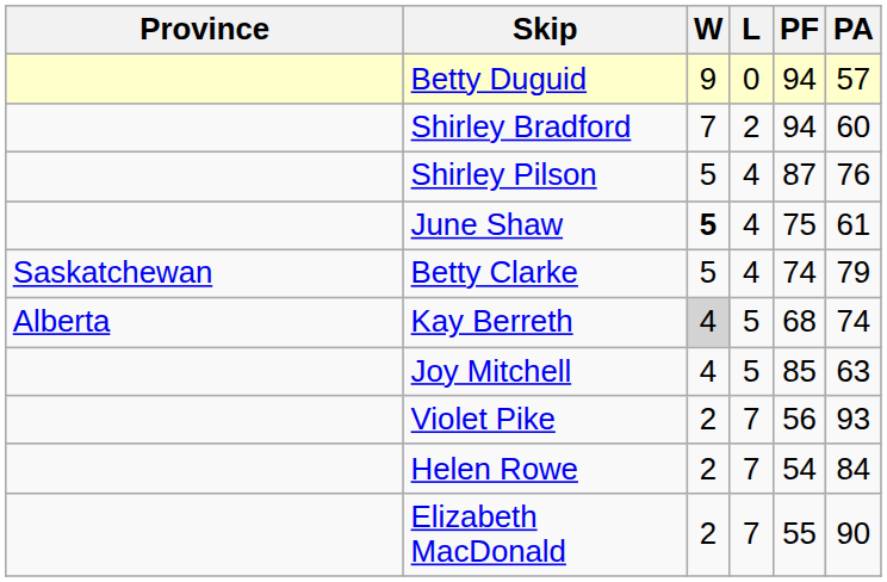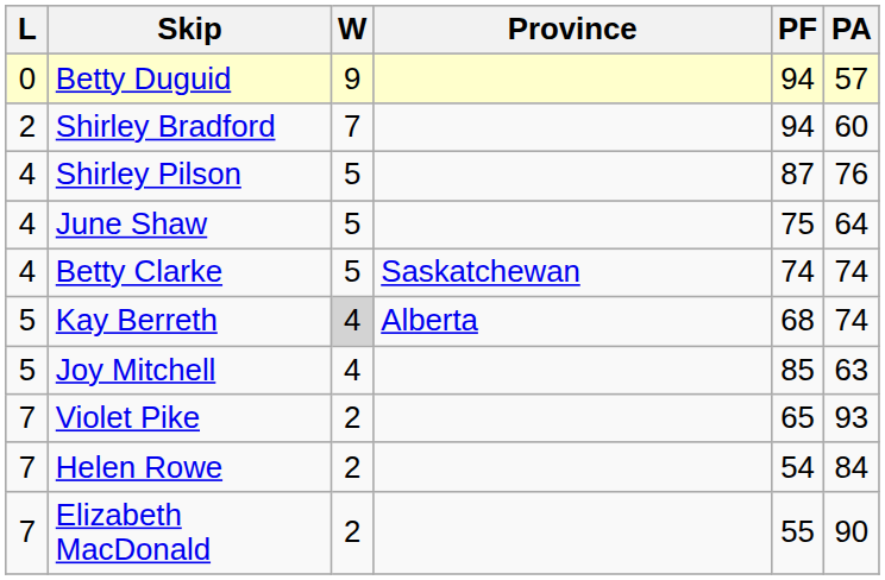columns swapped: Province <-> L
June Shaw | W: bold -> normal
June Shaw | PA: 61 -> 64
Betty Clarke | PA: 79 -> 74
Violet Pike | PF: 56 -> 65
